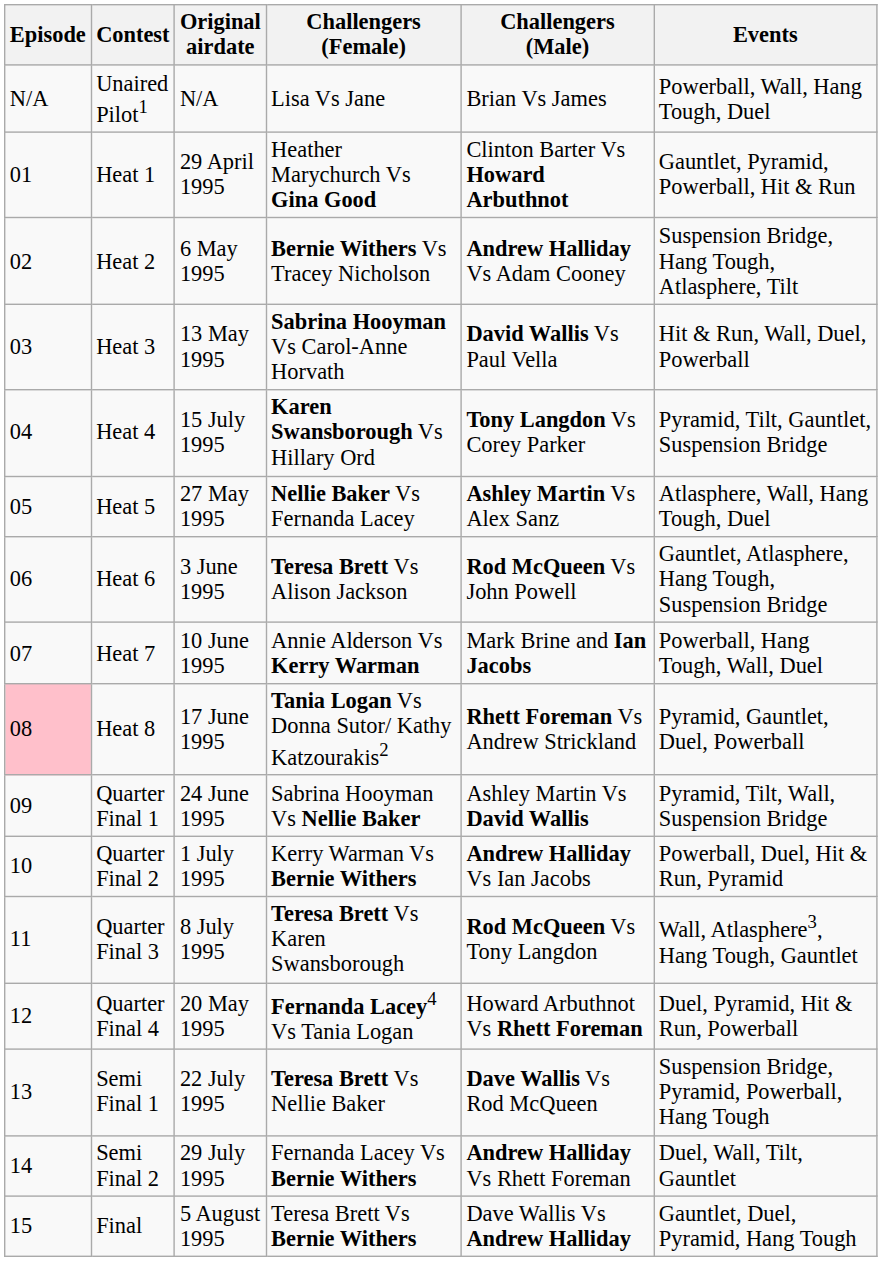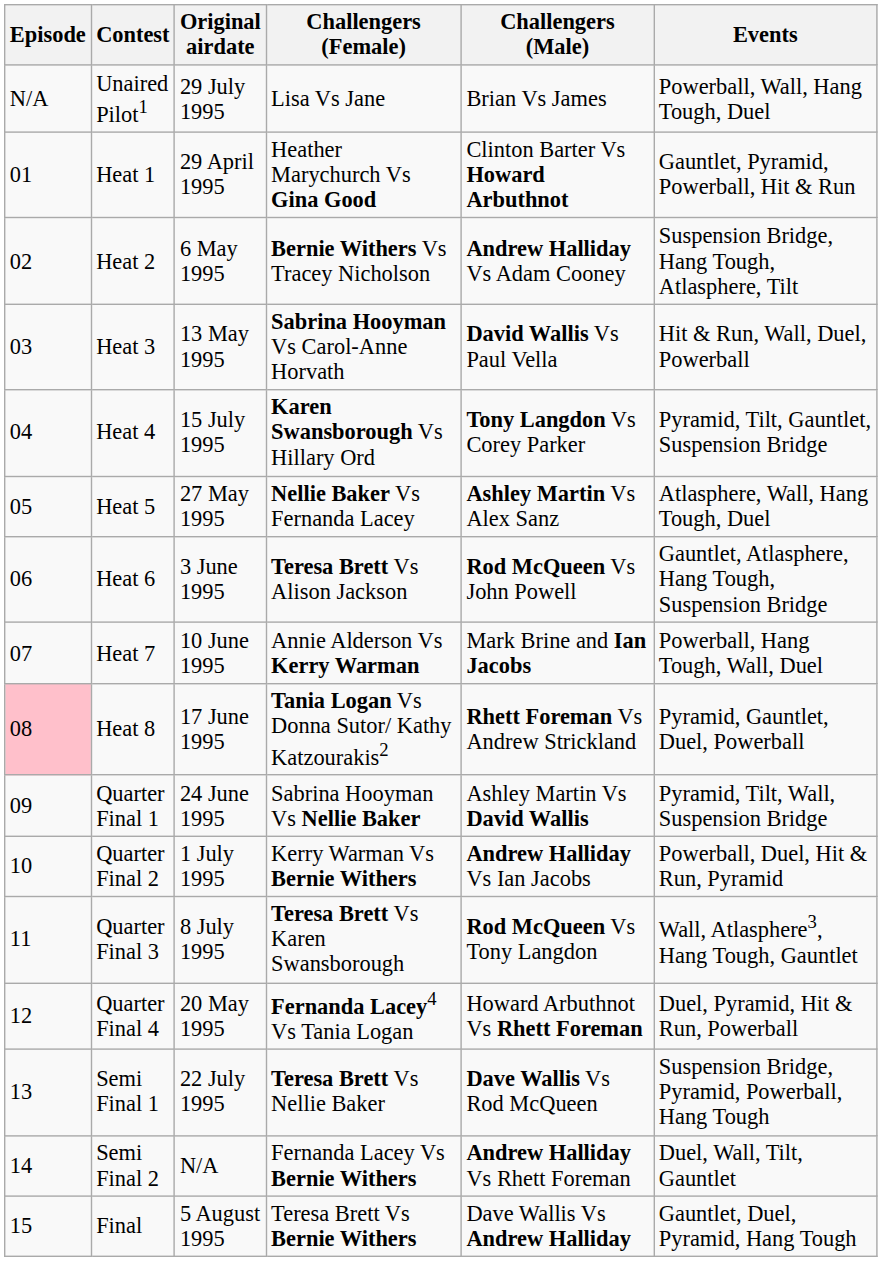Unaired Pilot1 | Original airdate: N/A -> 29 July 1995
Semi Final 2 | Original airdate: 29 July 1995 -> N/A
